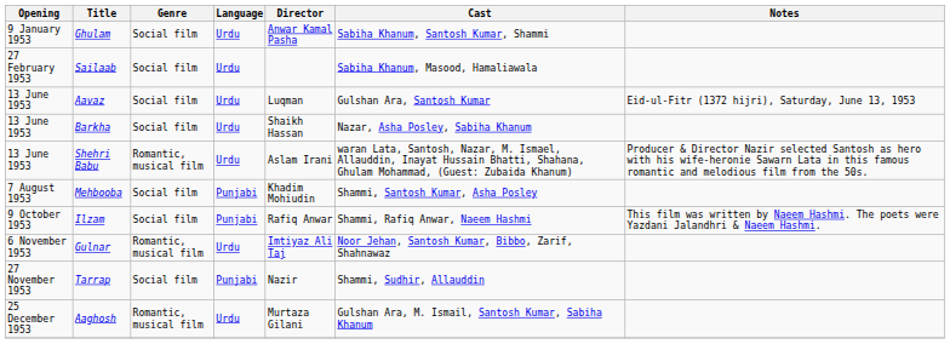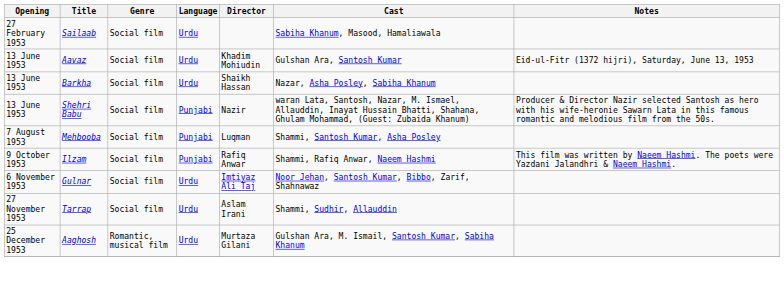- row: 9 January 1953 | Ghulam | Social film | Urdu | Anwar Kamal Pasha | Sabiha Khanum, Santosh Kumar, Shammi
Aavaz | Director: Luqman -> Khadim Mohiudin
Shehri Babu | Genre: Romantic, musical film -> Social film
Shehri Babu | Language: Urdu -> Punjabi
Shehri Babu | Director: Aslam Irani -> Nazir
Mehbooba | Director: Khadim Mohiudin -> Luqman
Gulnar | Genre: Romantic, musical film -> Social film
Tarrap | Language: Punjabi -> Urdu
Tarrap | Director: Nazir -> Aslam Irani
